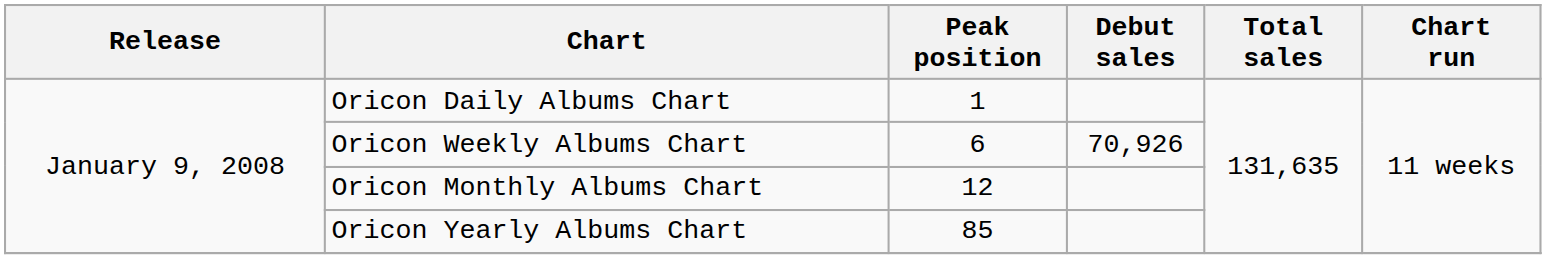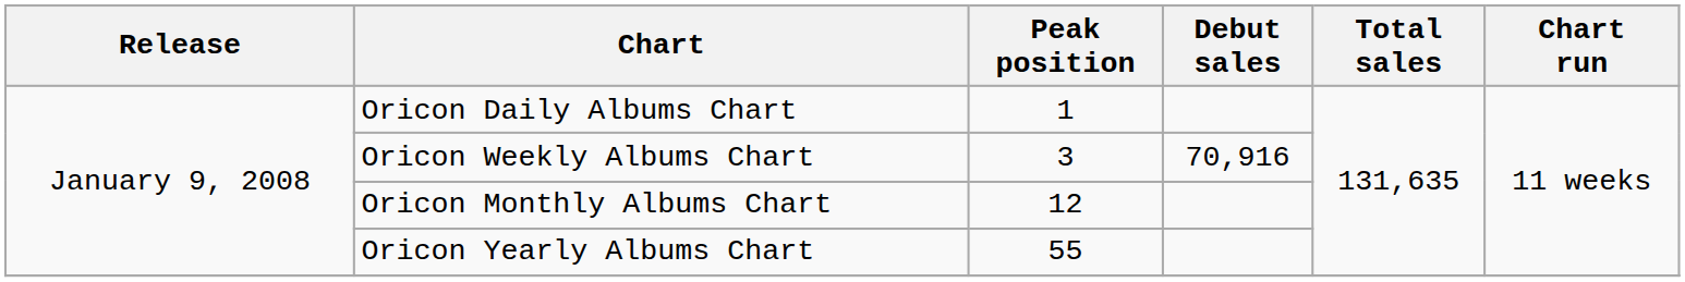Oricon Weekly Albums Chart | Peak position: 6 -> 3
Oricon Weekly Albums Chart | Debut sales: 70,926 -> 70,916
Oricon Yearly Albums Chart | Peak position: 85 -> 55
